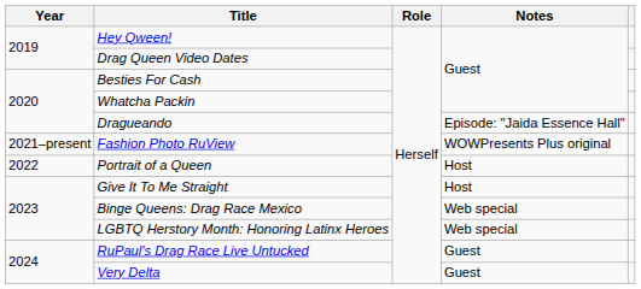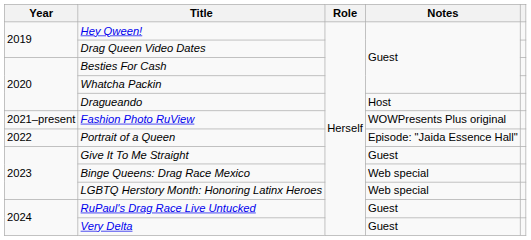Dragueando | Notes: Episode: "Jaida Essence Hall" -> Host
Portrait of a Queen | Notes: Host -> Episode: "Jaida Essence Hall"
Give It To Me Straight | Notes: Host -> Guest
